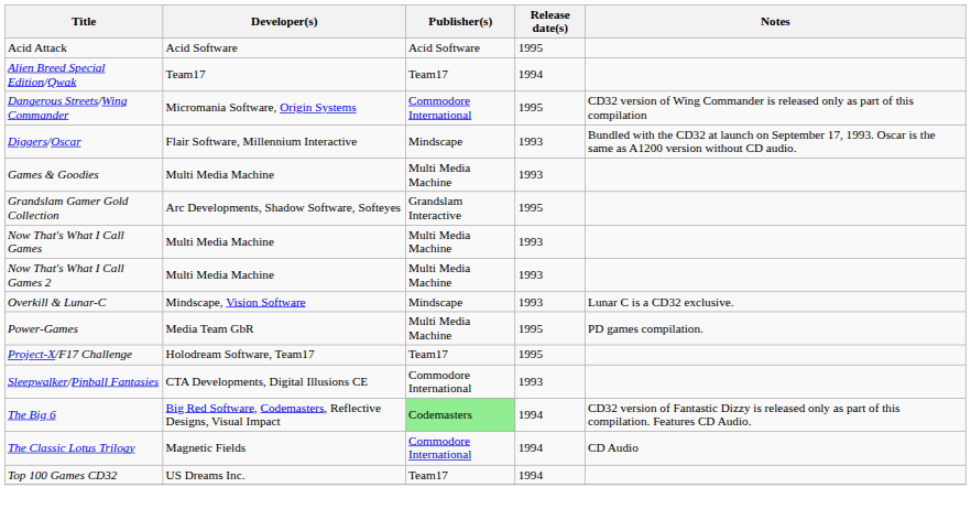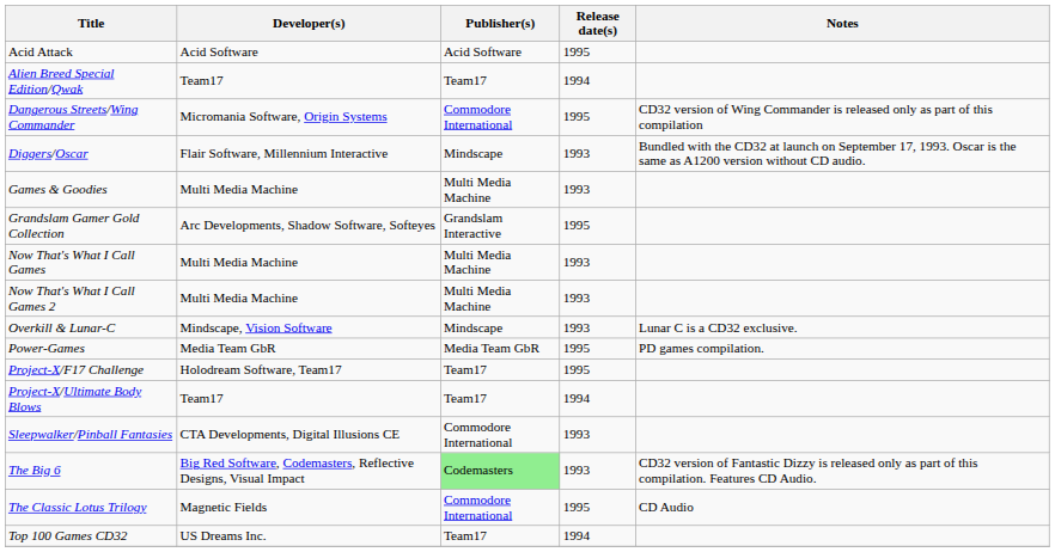Power-Games | Publisher(s): Multi Media Machine -> Media Team GbR
+ row: Project-X/Ultimate Body Blows | Team17 | Team17 | 1994
The Big 6 | Release date(s): 1994 -> 1993
The Classic Lotus Trilogy | Release date(s): 1994 -> 1995
